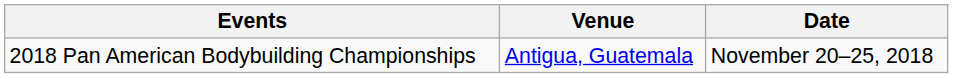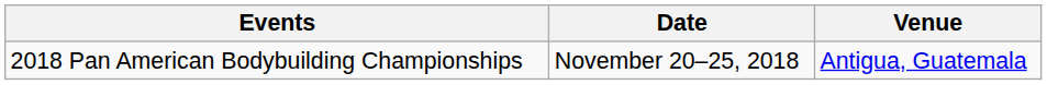columns swapped: Date <-> Venue
